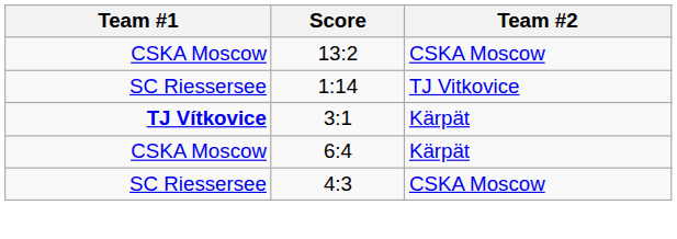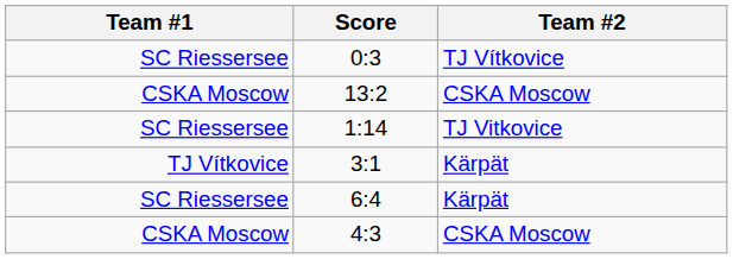+ row: SC Riessersee | 0:3 | TJ Vítkovice
3:1 | Team #1: bold -> normal
6:4 | Team #1: CSKA Moscow -> SC Riessersee
4:3 | Team #1: SC Riessersee -> CSKA Moscow
